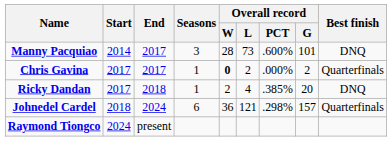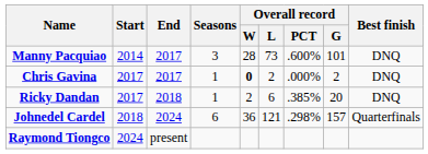Chris Gavina | Best finish: Quarterfinals -> DNQ
Ricky Dandan | Overall record / L: 4 -> 6
